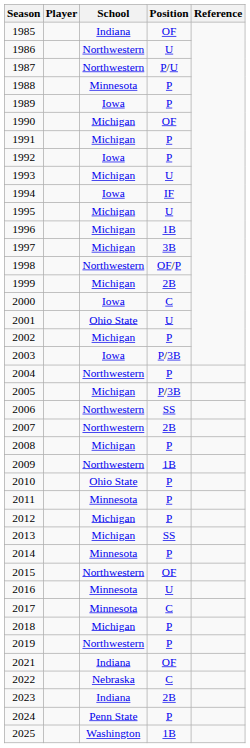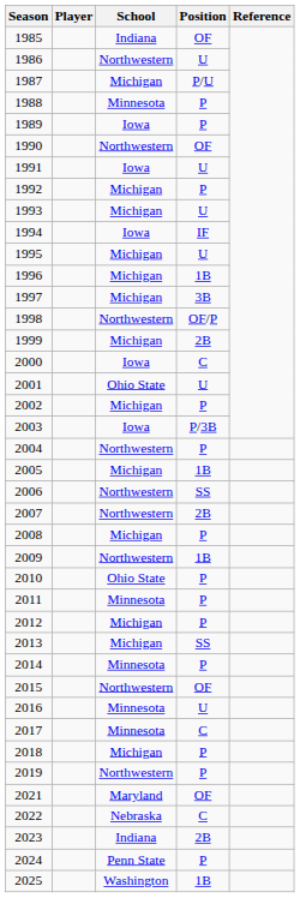1987 | School: Northwestern -> Michigan
1990 | School: Michigan -> Northwestern
1991 | School: Michigan -> Iowa
1991 | Position: P -> U
1992 | School: Iowa -> Michigan
2005 | Position: P/3B -> 1B
2021 | School: Indiana -> Maryland
